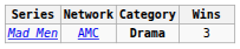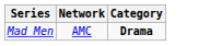- column: Wins | 3
